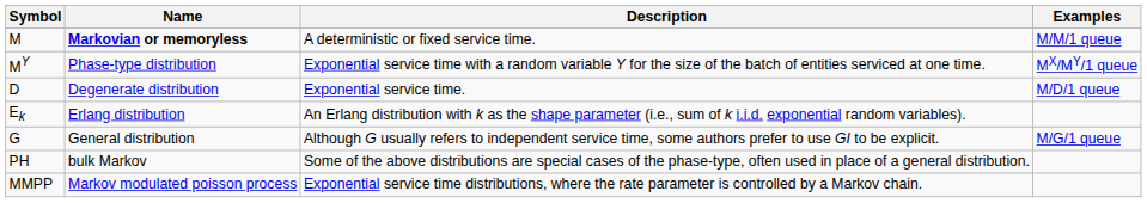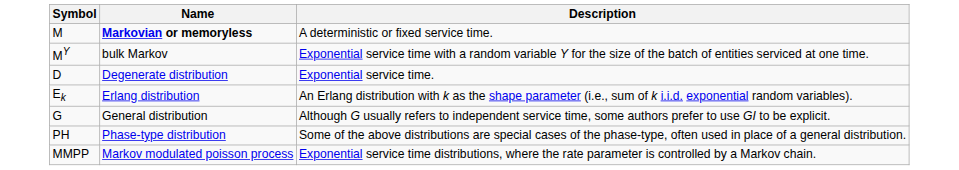- column: Examples | M/M/1 queue | MX/MY/1 queue | M/D/1 queue | M/G/1 queue
MY | Name: Phase-type distribution -> bulk Markov
PH | Name: bulk Markov -> Phase-type distribution
